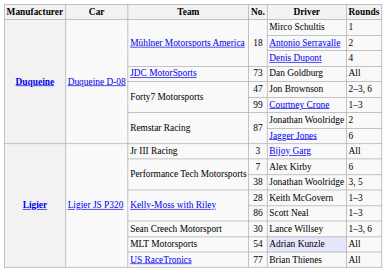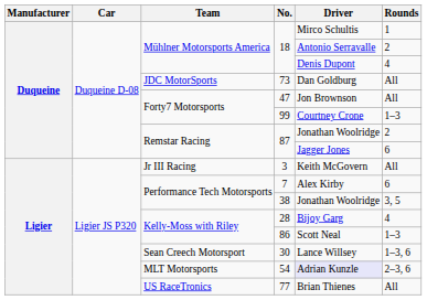47 | Rounds: 2–3, 6 -> All
3 | Driver: Bijoy Garg -> Keith McGovern
28 | Driver: Keith McGovern -> Bijoy Garg
28 | Rounds: 1–3 -> 4
54 | Rounds: All -> 2–3, 6
